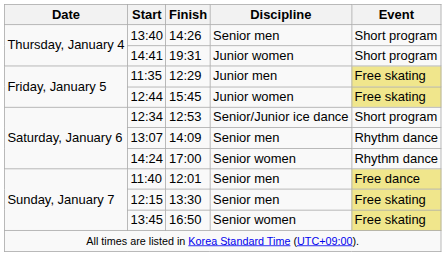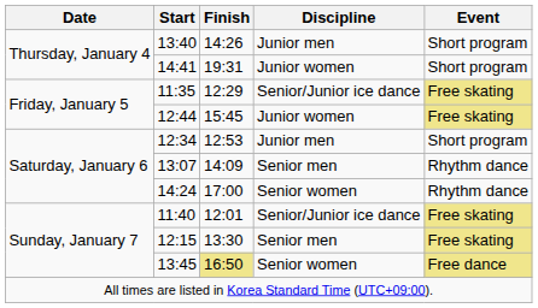13:40 | Discipline: Senior men -> Junior men
11:35 | Discipline: Junior men -> Senior/Junior ice dance
12:34 | Discipline: Senior/Junior ice dance -> Junior men
11:40 | Discipline: Senior men -> Senior/Junior ice dance
11:40 | Event: Free dance -> Free skating
13:45 | Finish: no background -> khaki background
13:45 | Event: Free skating -> Free dance
